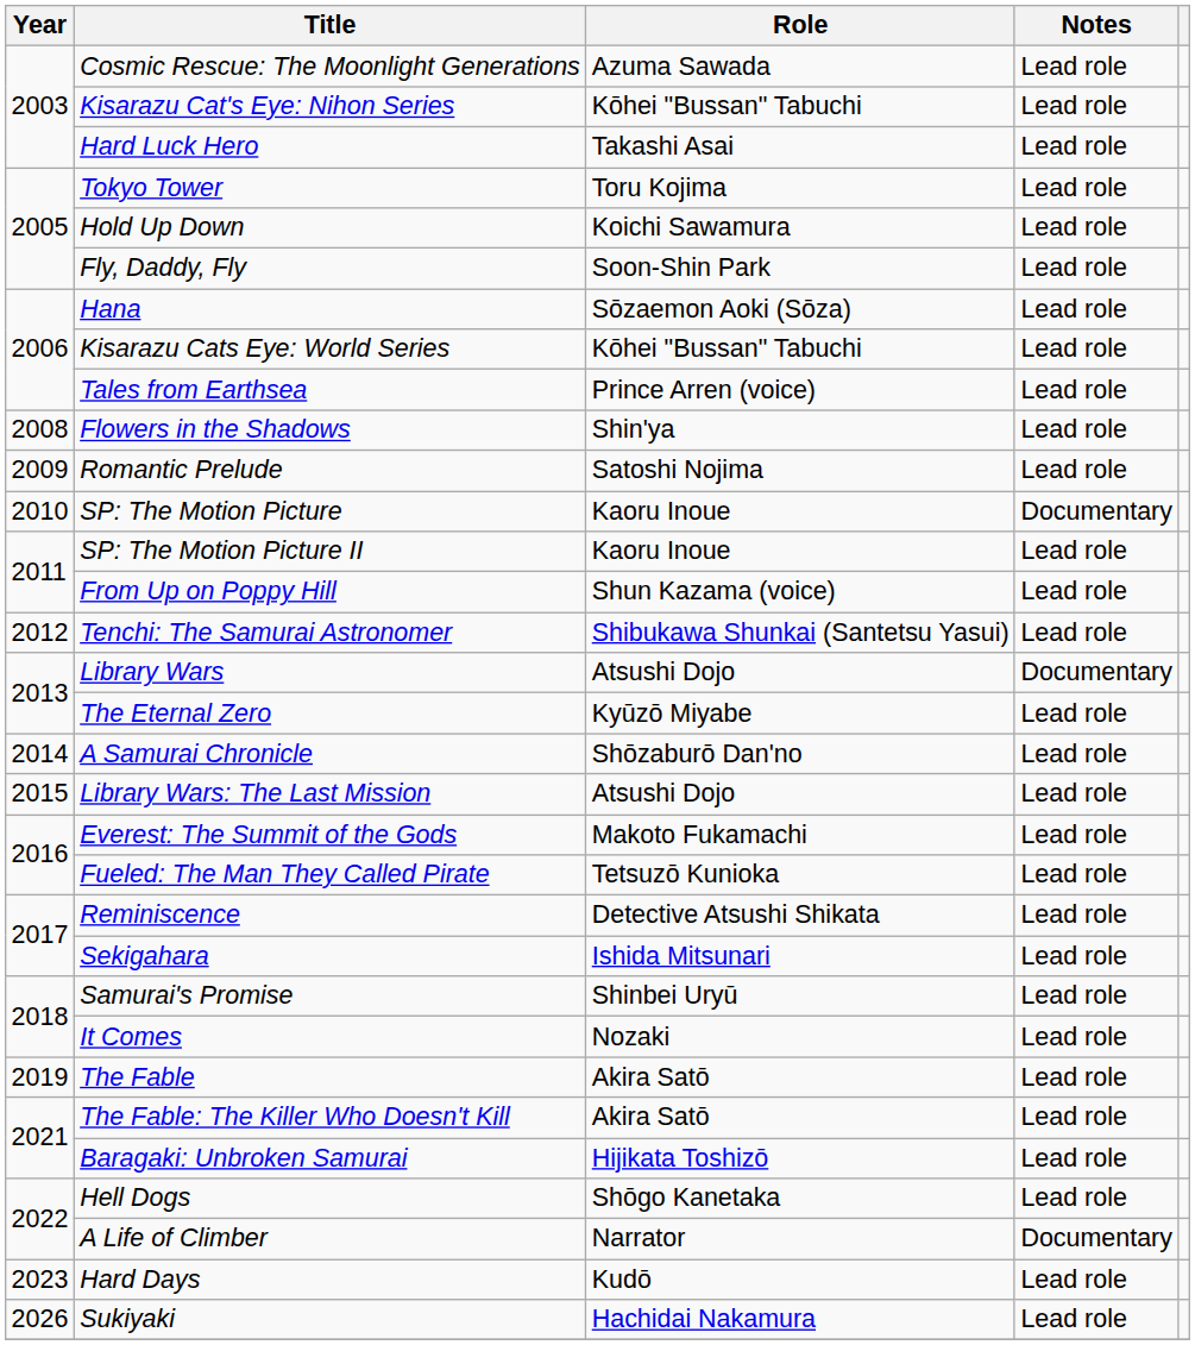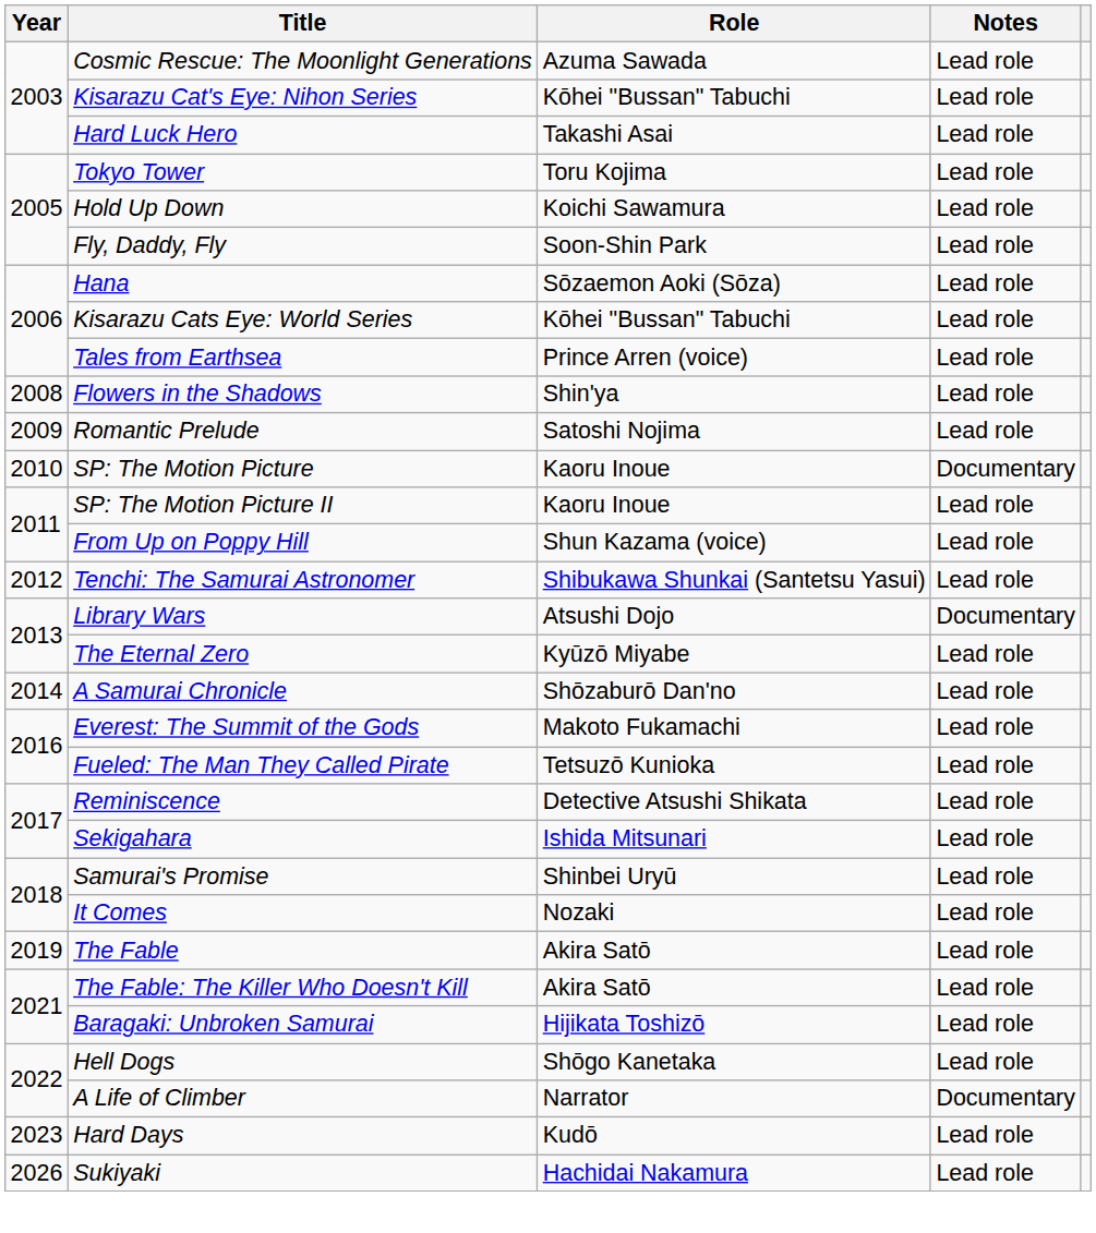- row: 2015 | Library Wars: The Last Mission | Atsushi Dojo | Lead role
